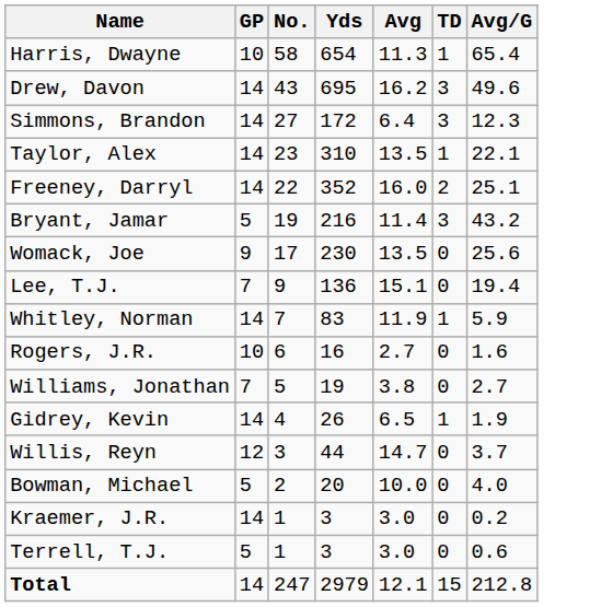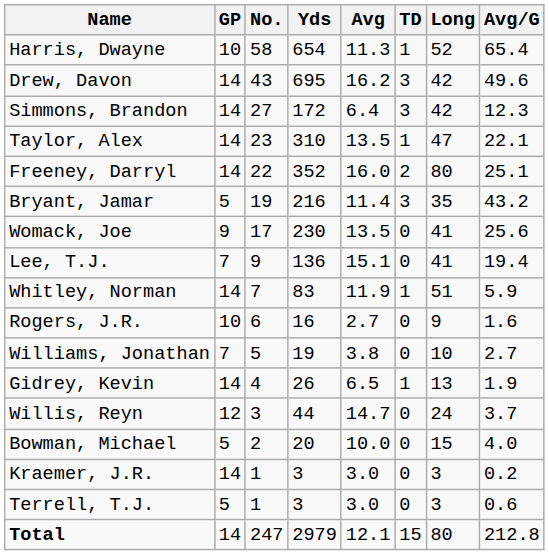+ column: Long | 52 | 42 | 42 | 47 | 80 | 35 | 41 | 41 | 51 | 9 | 10 | 13 | 24 | 15 | 3 | 3 | 80
